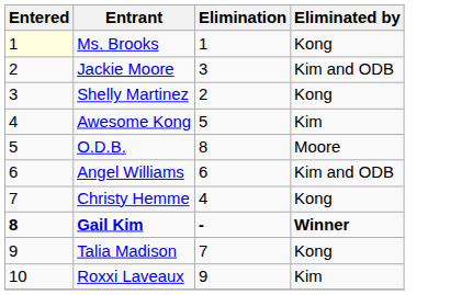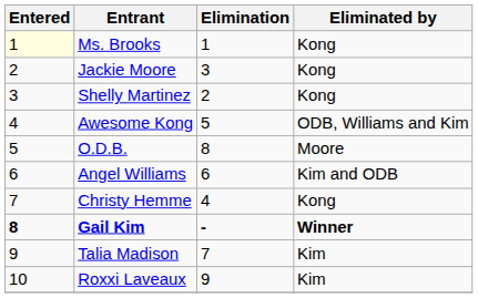Jackie Moore | Eliminated by: Kim and ODB -> Kong
Awesome Kong | Eliminated by: Kim -> ODB, Williams and Kim
Talia Madison | Eliminated by: Kong -> Kim
